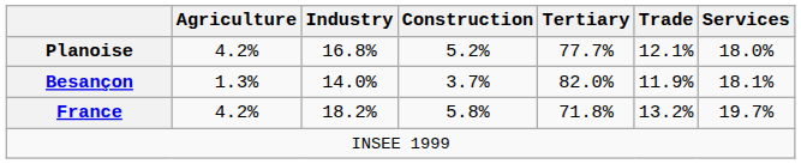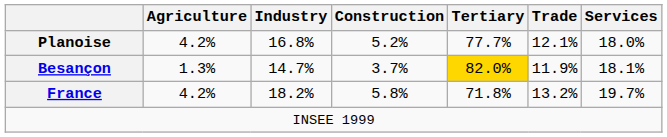Besançon | Industry: 14.0% -> 14.7%
Besançon | Tertiary: no background -> gold background
